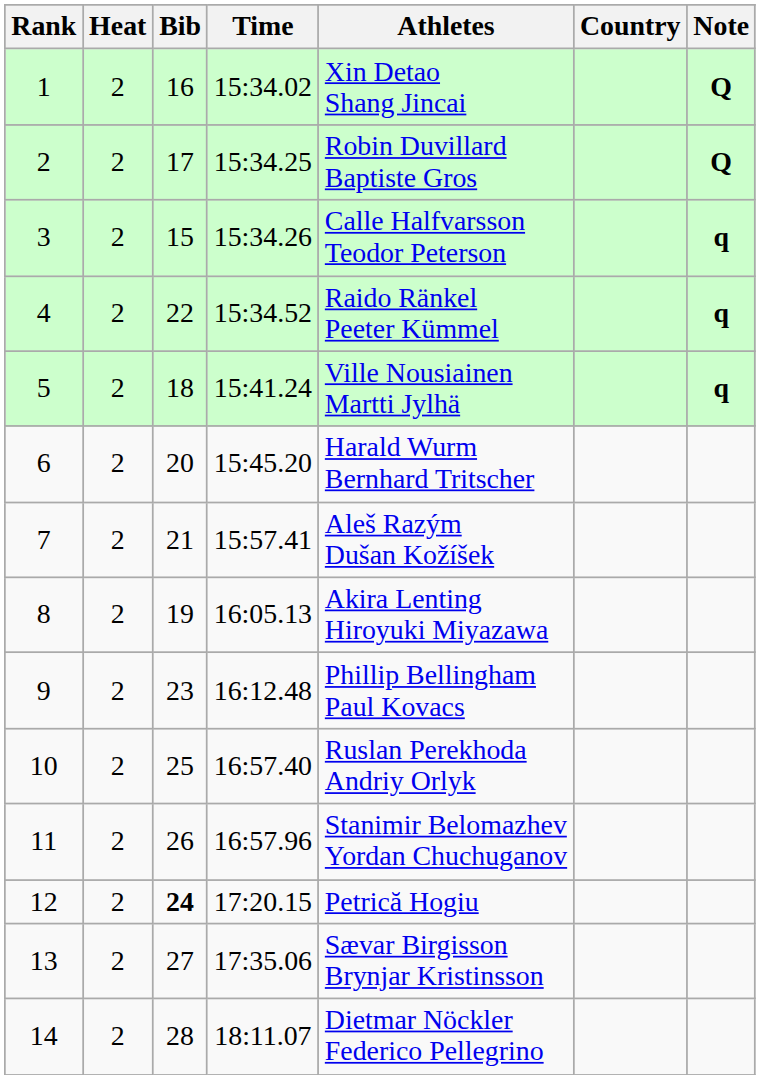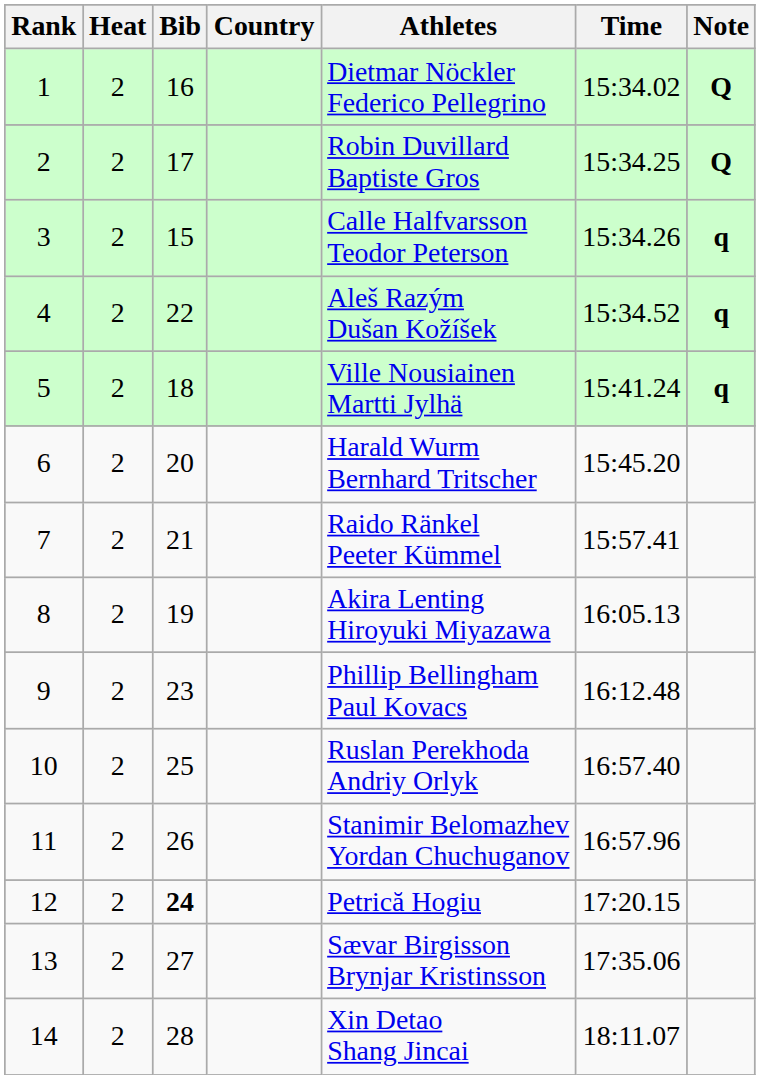columns swapped: Country <-> Time
1 | Athletes: Xin Detao Shang Jincai -> Dietmar Nöckler Federico Pellegrino
4 | Athletes: Raido Ränkel Peeter Kümmel -> Aleš Razým Dušan Kožíšek
7 | Athletes: Aleš Razým Dušan Kožíšek -> Raido Ränkel Peeter Kümmel
14 | Athletes: Dietmar Nöckler Federico Pellegrino -> Xin Detao Shang Jincai
